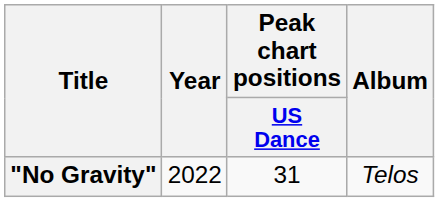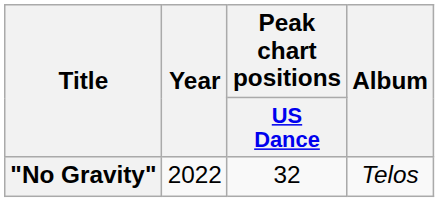"No Gravity" | Peak chart positions / US Dance: 31 -> 32
